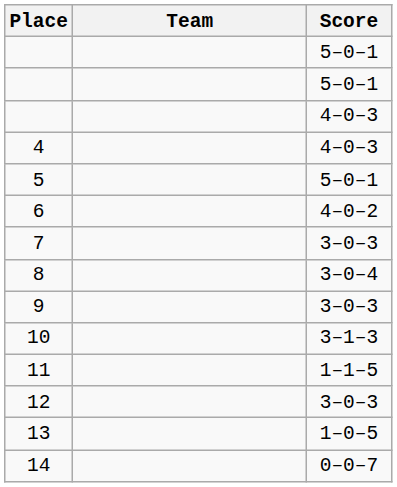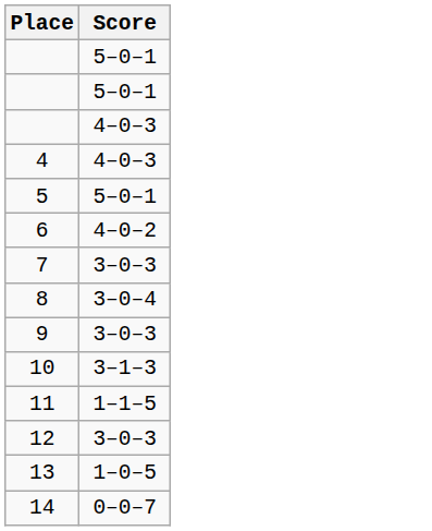- column: Team
